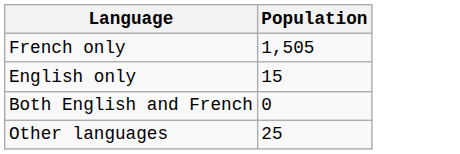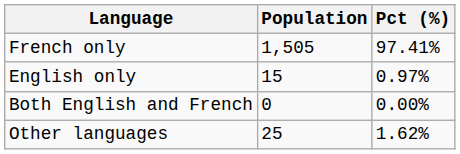+ column: Pct (%) | 97.41% | 0.97% | 0.00% | 1.62%
